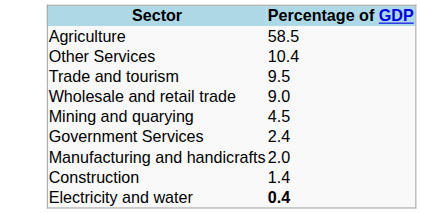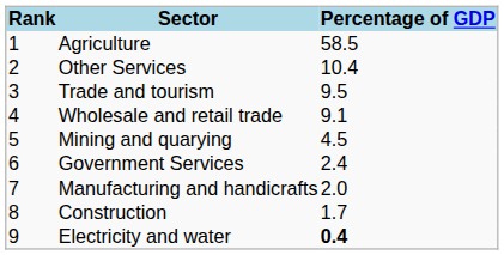+ column: Rank | 1 | 2 | 3 | 4 | 5 | 6 | 7 | 8 | 9
Wholesale and retail trade | Percentage of GDP: 9.0 -> 9.1
Construction | Percentage of GDP: 1.4 -> 1.7
